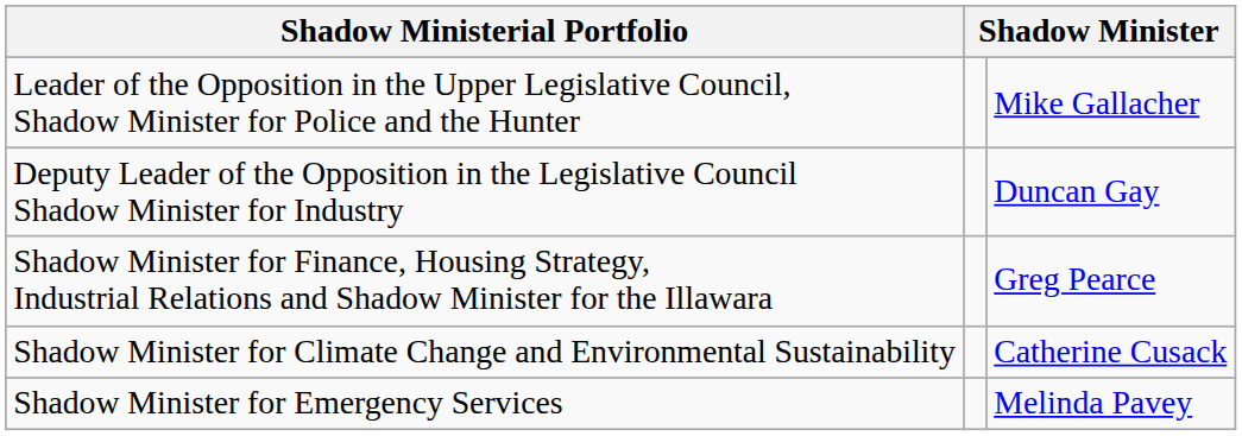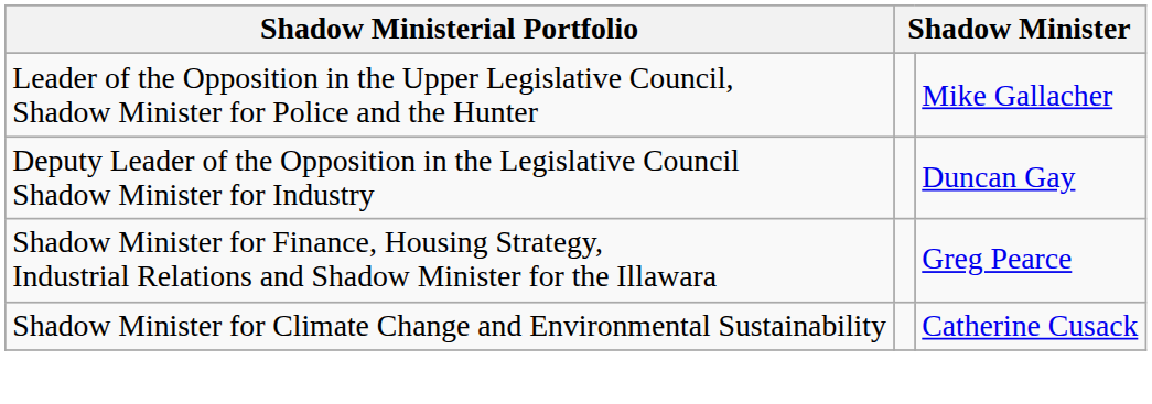- row: Shadow Minister for Emergency Services | Melinda Pavey
